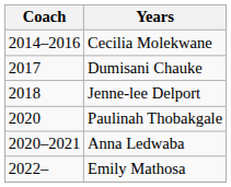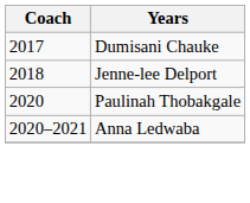- row: 2014–2016 | Cecilia Molekwane
- row: 2022– | Emily Mathosa
